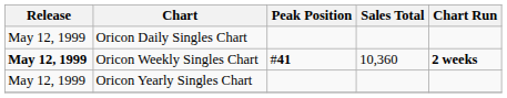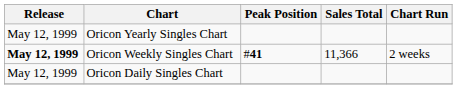rows swapped: Oricon Daily Singles Chart <-> Oricon Yearly Singles Chart
Oricon Weekly Singles Chart | Sales Total: 10,360 -> 11,366
Oricon Weekly Singles Chart | Chart Run: bold -> normal
